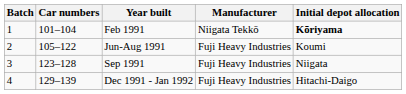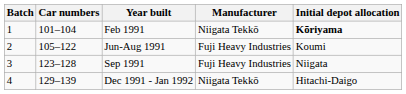Dec 1991 - Jan 1992 | Manufacturer: Fuji Heavy Industries -> Niigata Tekkō
